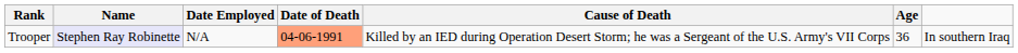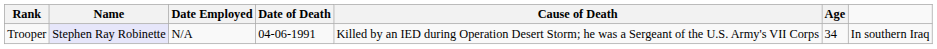Trooper | Date of Death: lightsalmon background -> no background
Trooper | Age: 36 -> 34
